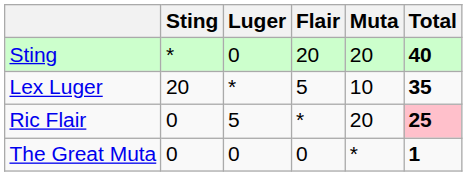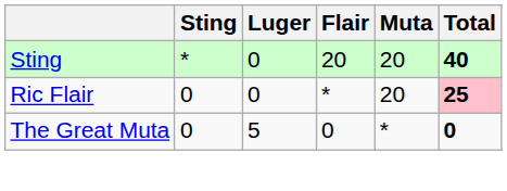- row: Lex Luger | 20 | * | 5 | 10 | 35
Ric Flair | Luger: 5 -> 0
The Great Muta | Luger: 0 -> 5
The Great Muta | Total: 1 -> 0
